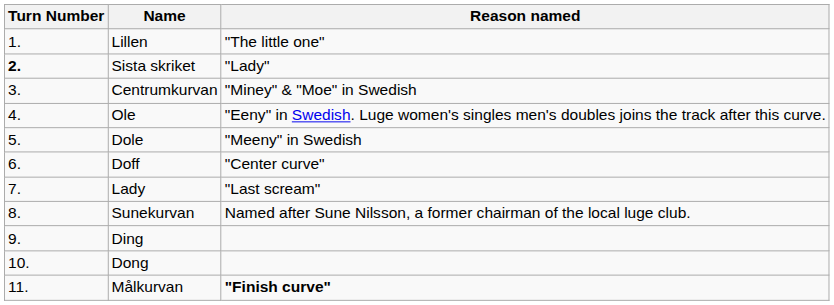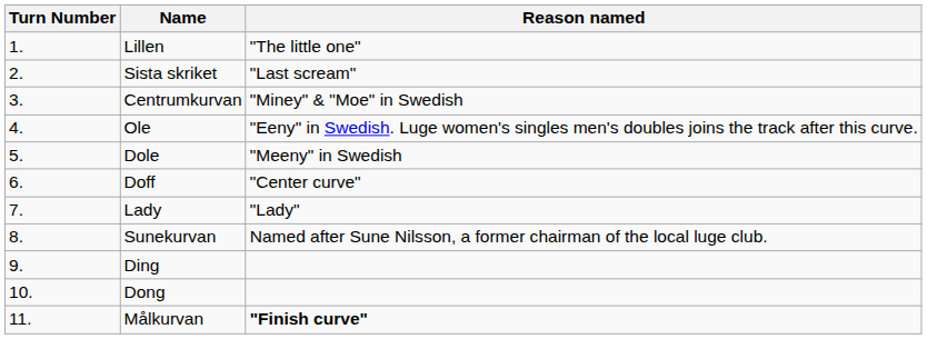Sista skriket | Turn Number: bold -> normal
Sista skriket | Reason named: "Lady" -> "Last scream"
Lady | Reason named: "Last scream" -> "Lady"
